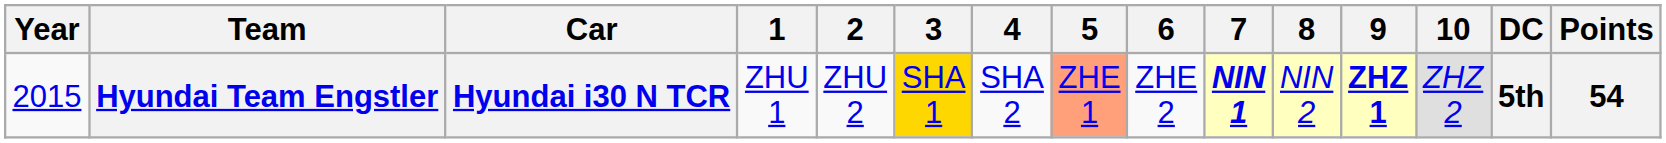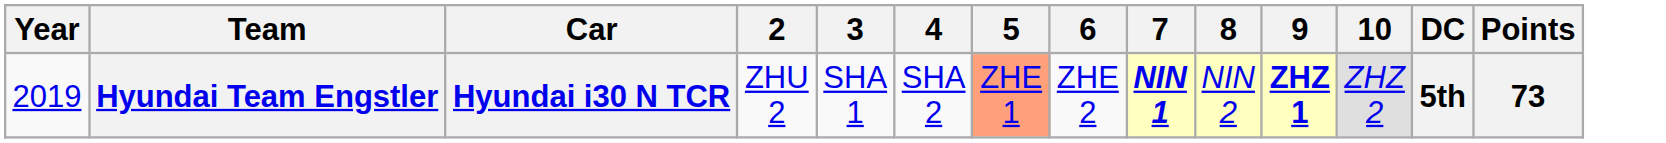- column: 1 | ZHU 1
Hyundai Team Engstler | Year: 2015 -> 2019
Hyundai Team Engstler | 3: gold background -> no background
Hyundai Team Engstler | Points: 54 -> 73
